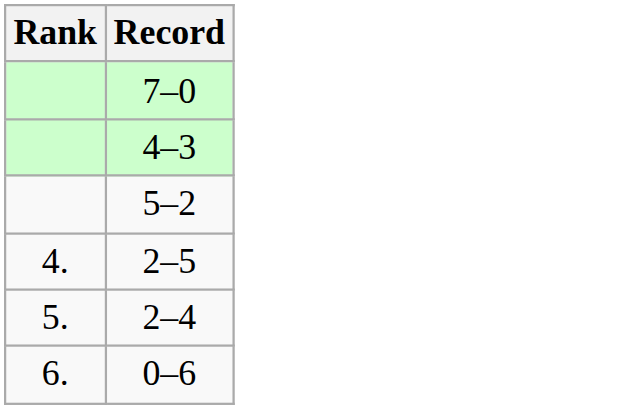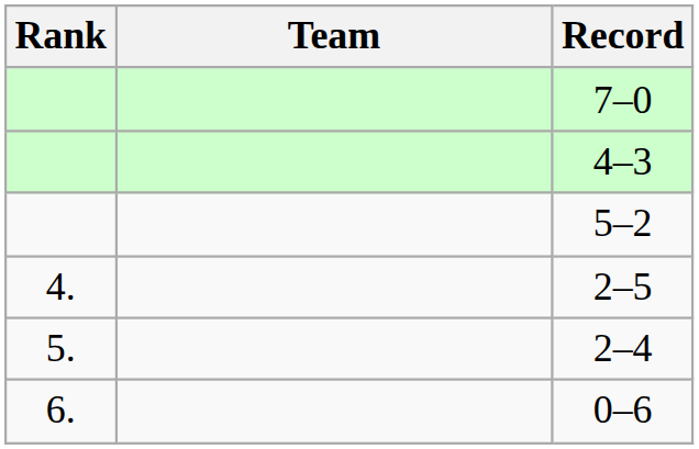+ column: Team
